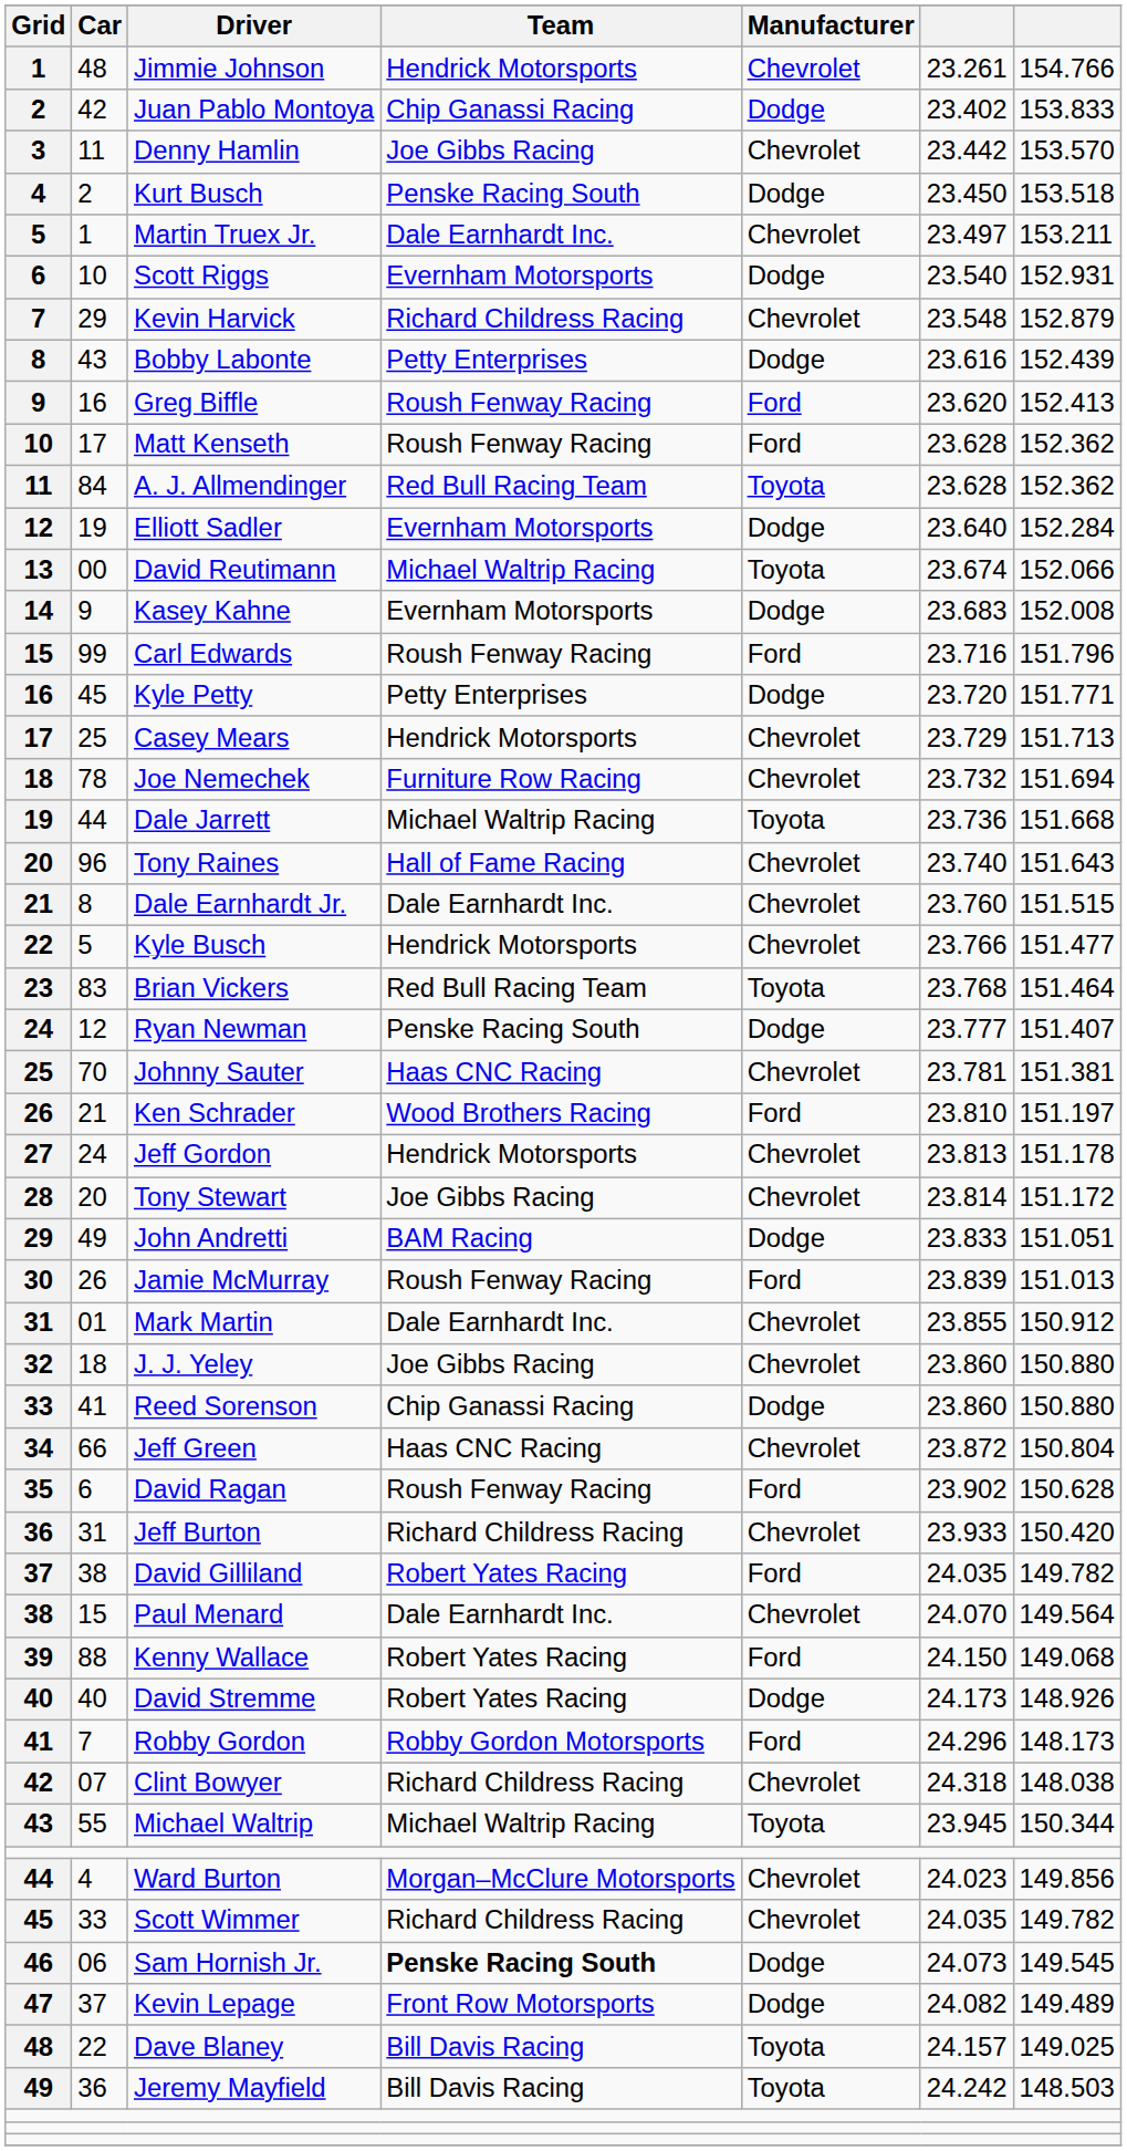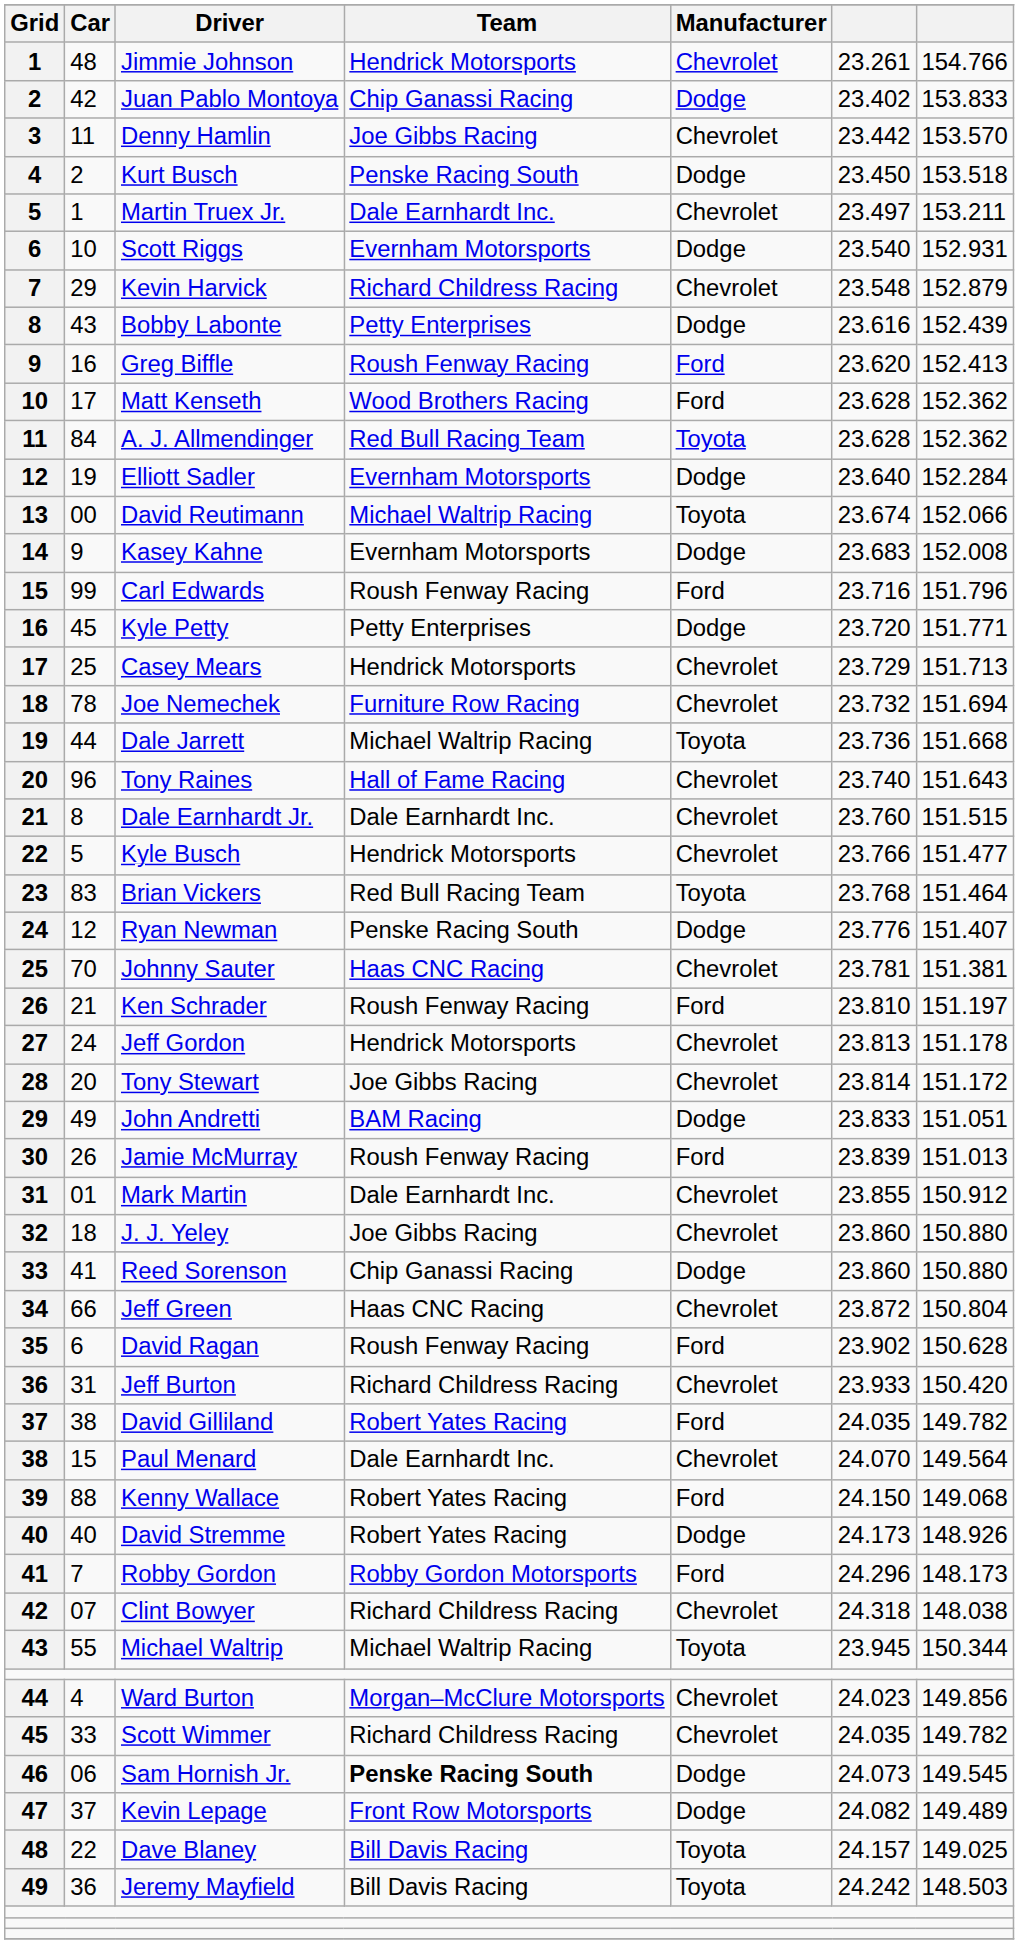Matt Kenseth | Team: Roush Fenway Racing -> Wood Brothers Racing
Ryan Newman | column 6: 23.777 -> 23.776
Ken Schrader | Team: Wood Brothers Racing -> Roush Fenway Racing
